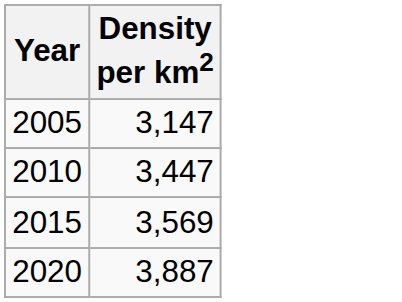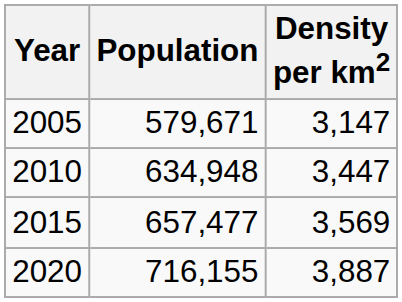+ column: Population | 579,671 | 634,948 | 657,477 | 716,155
